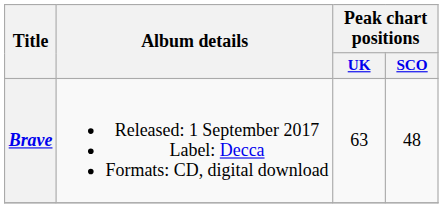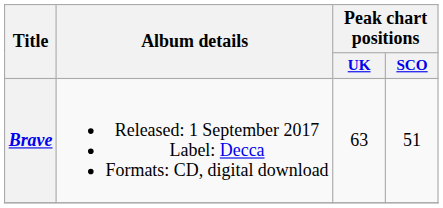Brave | Peak chart positions / SCO: 48 -> 51
